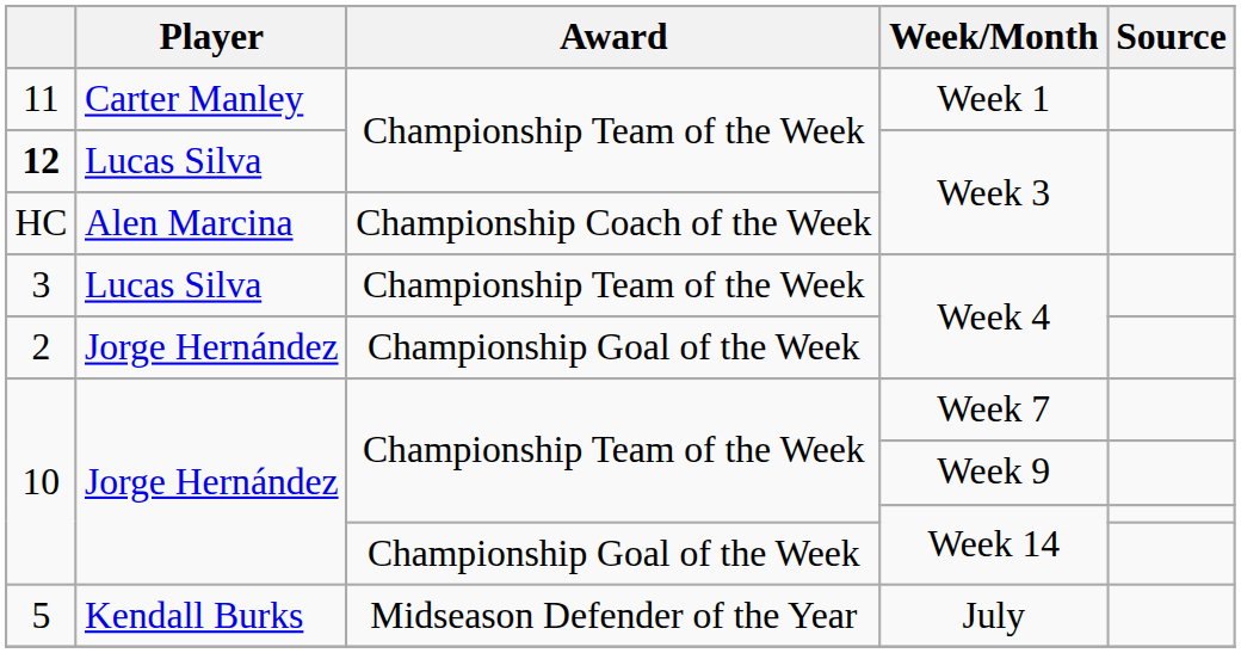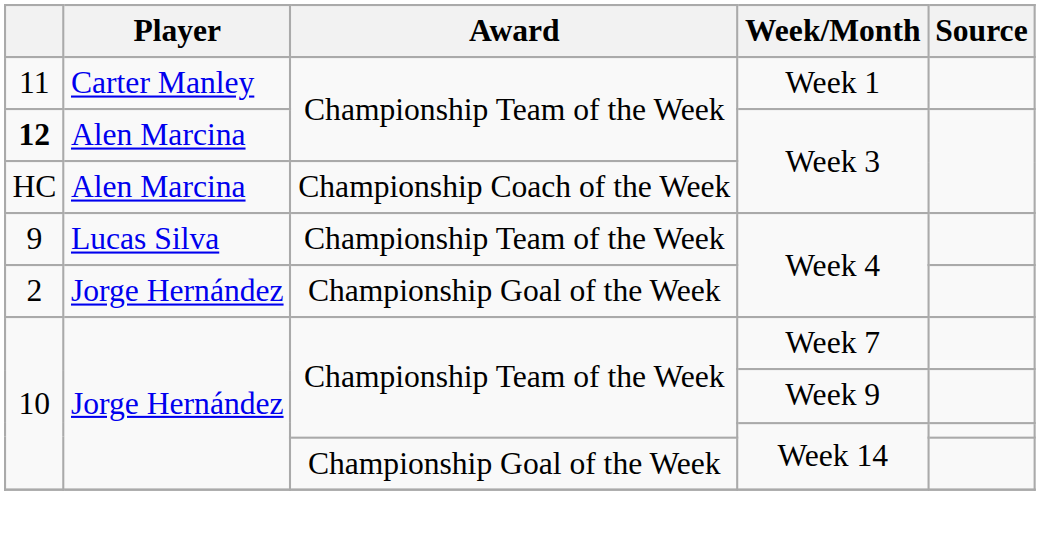Championship Team of the Week / Week 3 | Player: Lucas Silva -> Alen Marcina
Championship Team of the Week / Week 4 | column 1: 3 -> 9
- row: 5 | Kendall Burks | Midseason Defender of the Year | July
